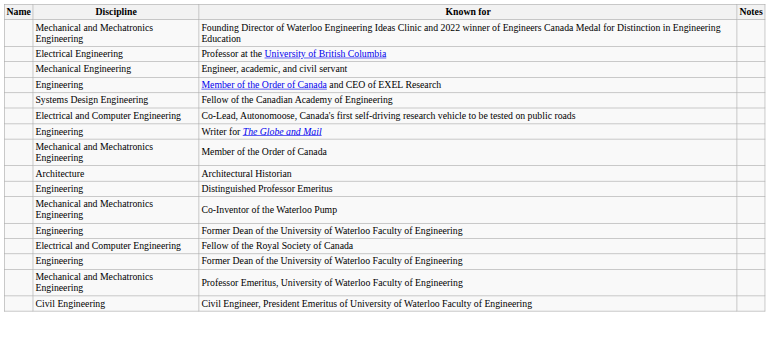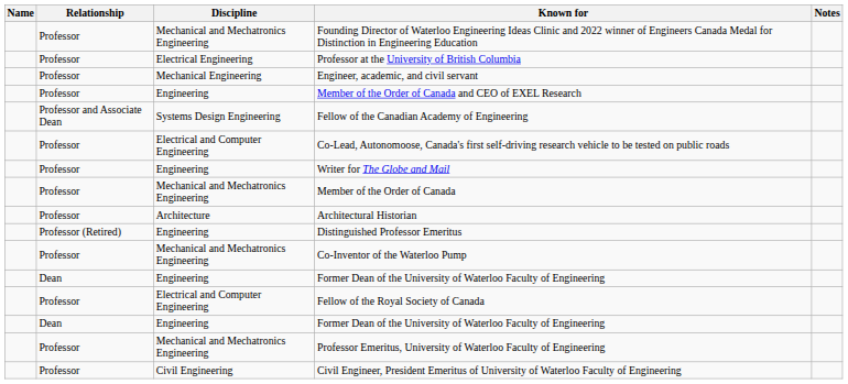+ column: Relationship | Professor | Professor | Professor | Professor | Professor and Associate Dean | Professor | Professor | Professor | Professor | Professor (Retired) | Professor | Dean | Professor | Dean | Professor | Professor
